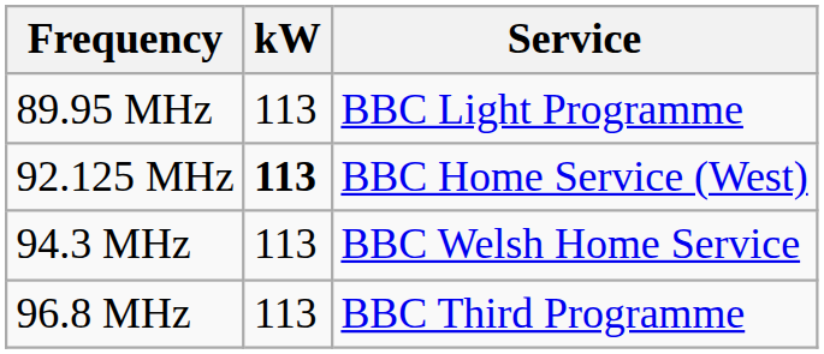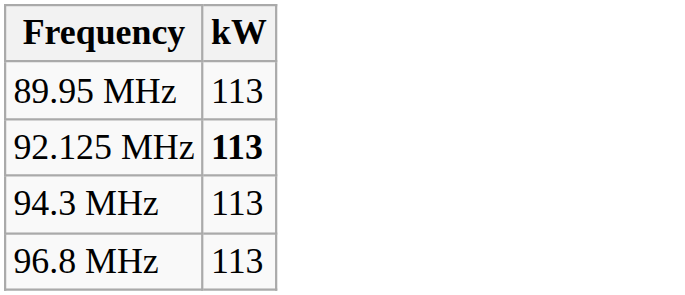- column: Service | BBC Light Programme | BBC Home Service (West) | BBC Welsh Home Service | BBC Third Programme
